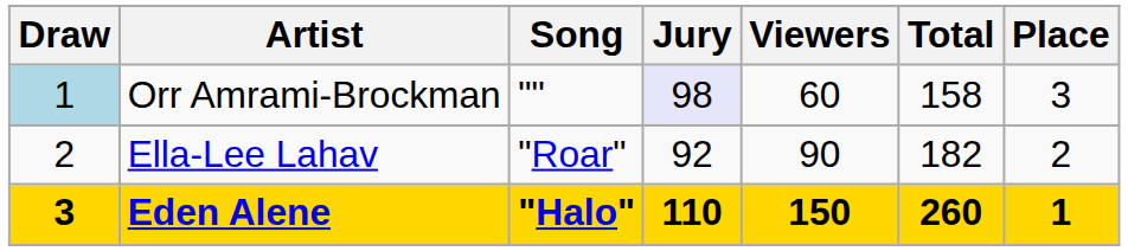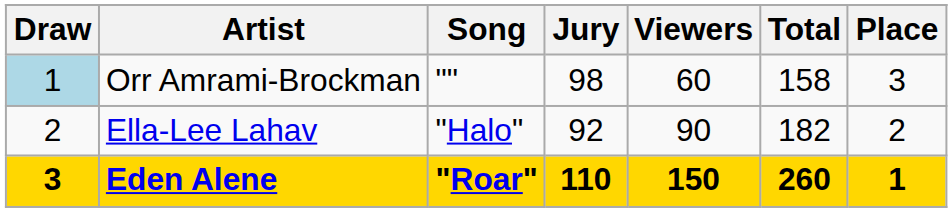Orr Amrami-Brockman | Jury: lavender background -> no background
Ella-Lee Lahav | Song: "Roar" -> "Halo"
Eden Alene | Song: "Halo" -> "Roar"
